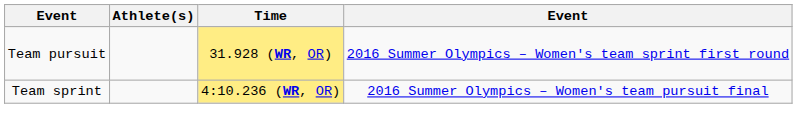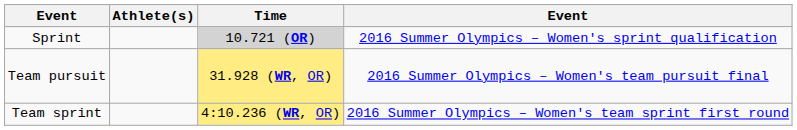+ row: Sprint | 10.721 (OR) | 2016 Summer Olympics – Women's sprint qualification
Team pursuit | column 4: 2016 Summer Olympics – Women's team sprint first round -> 2016 Summer Olympics – Women's team pursuit final
Team sprint | column 4: 2016 Summer Olympics – Women's team pursuit final -> 2016 Summer Olympics – Women's team sprint first round
